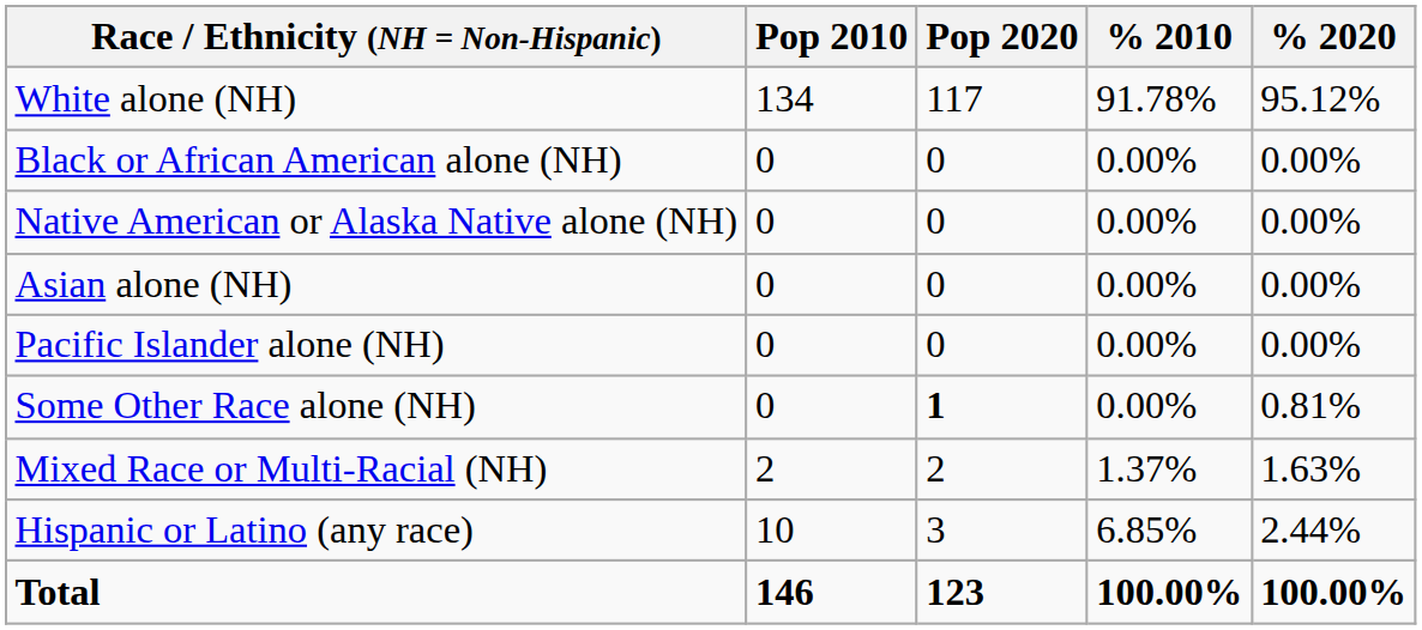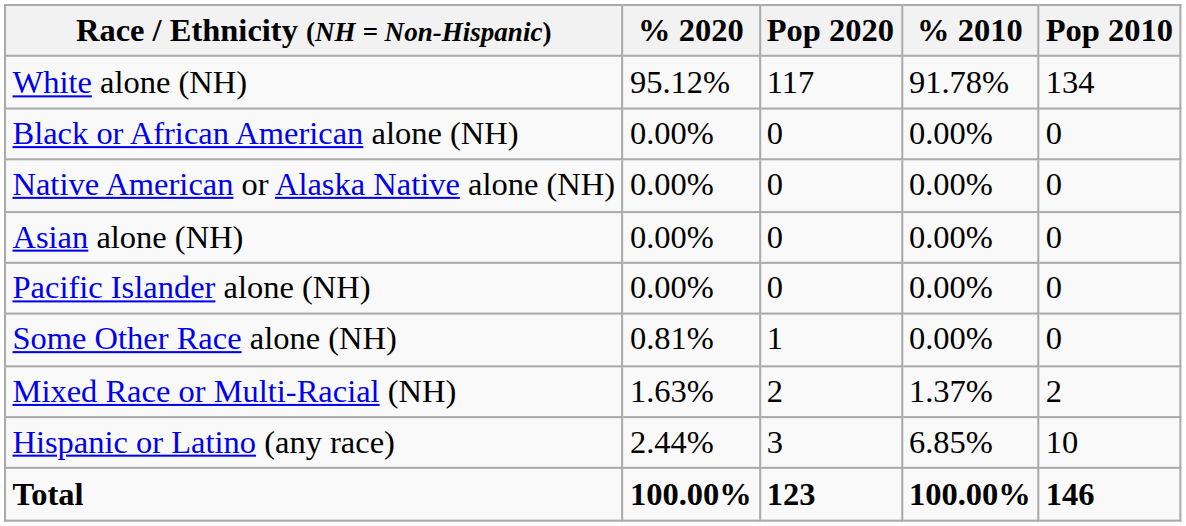columns swapped: Pop 2010 <-> % 2020
Some Other Race alone (NH) | Pop 2020: bold -> normal
